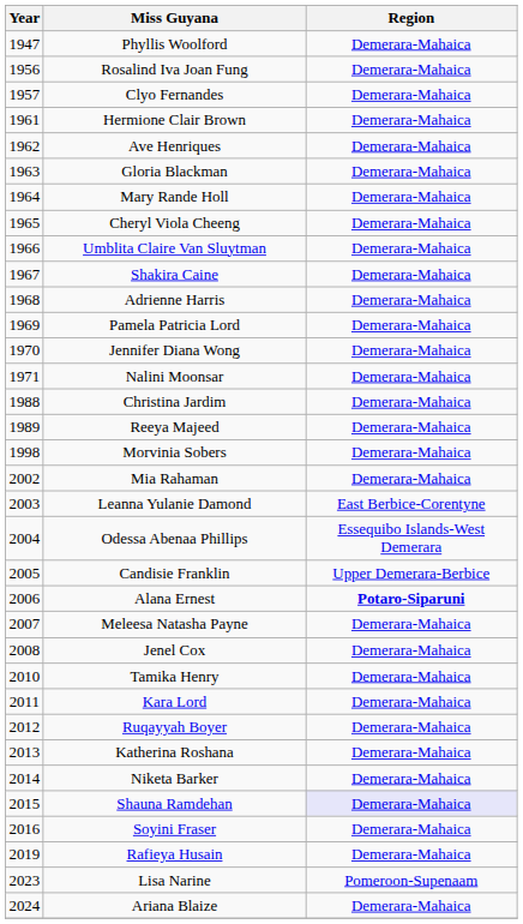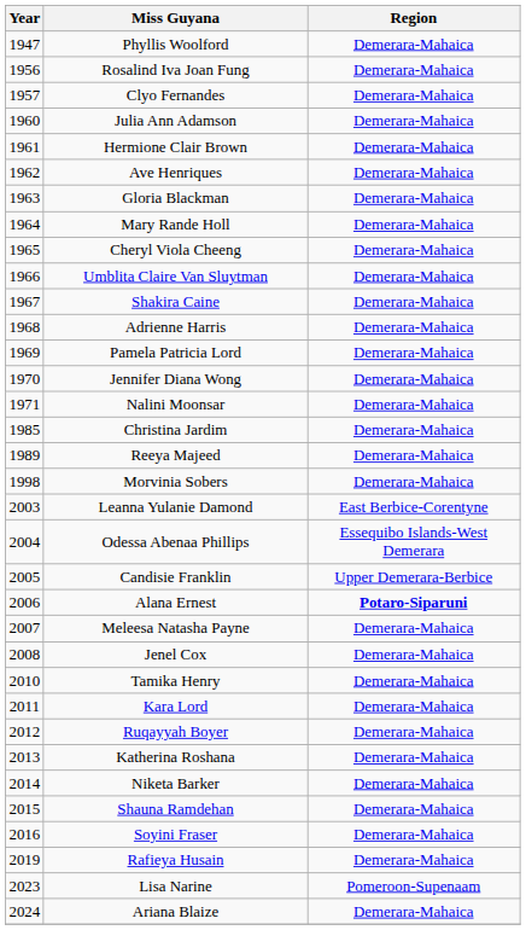+ row: 1960 | Julia Ann Adamson | Demerara-Mahaica
Christina Jardim | Year: 1988 -> 1985
- row: 2002 | Mia Rahaman | Demerara-Mahaica
Shauna Ramdehan | Region: lavender background -> no background
